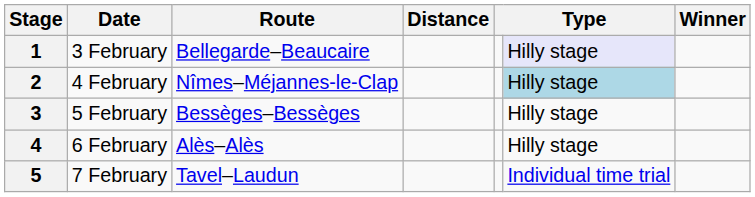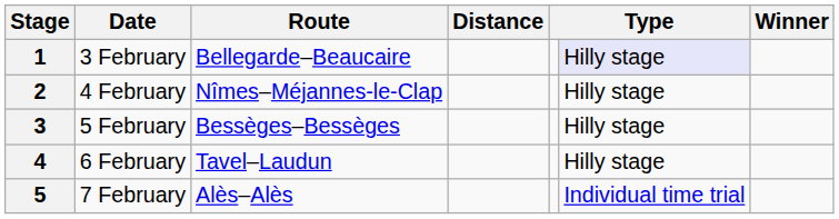2 | column 6: lightblue background -> no background
4 | Route: Alès–Alès -> Tavel–Laudun
5 | Route: Tavel–Laudun -> Alès–Alès
